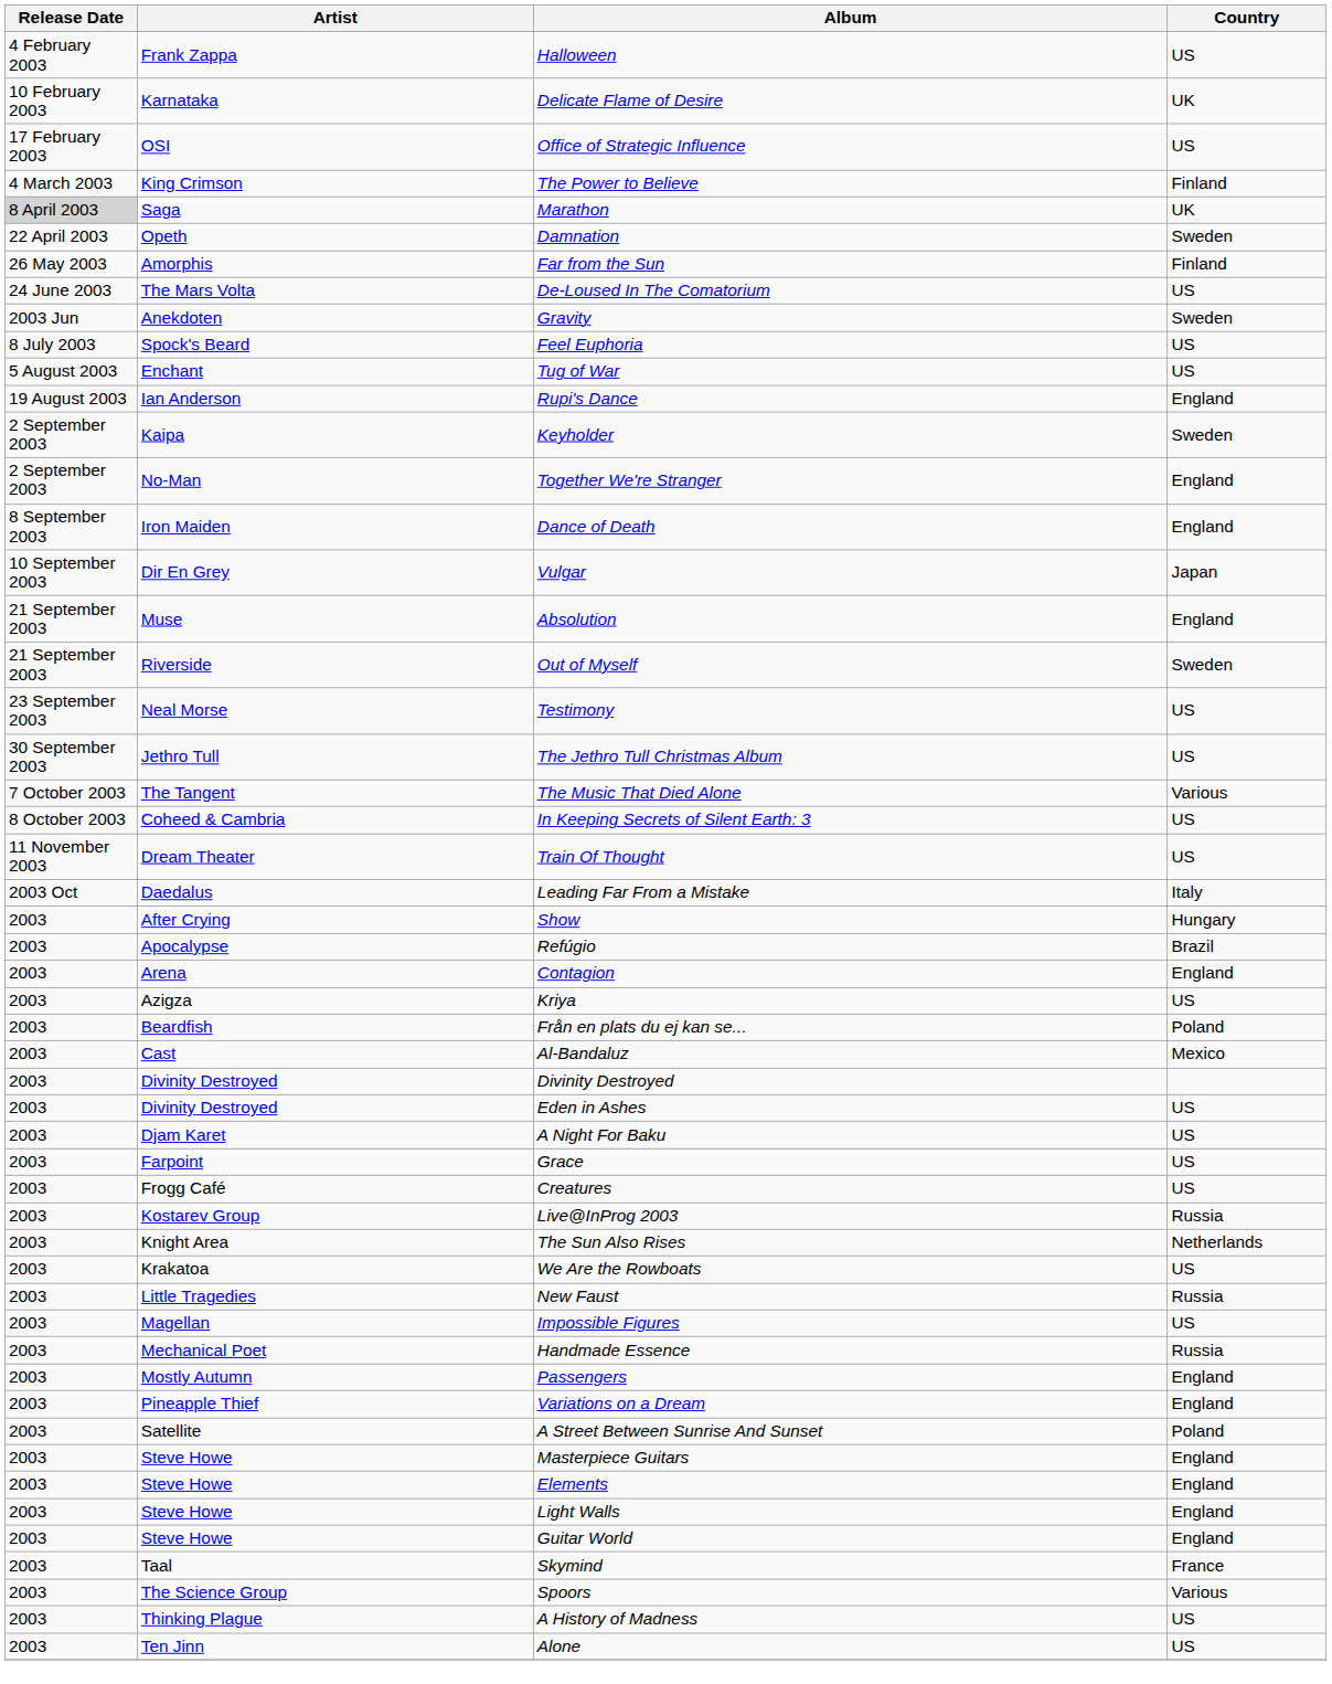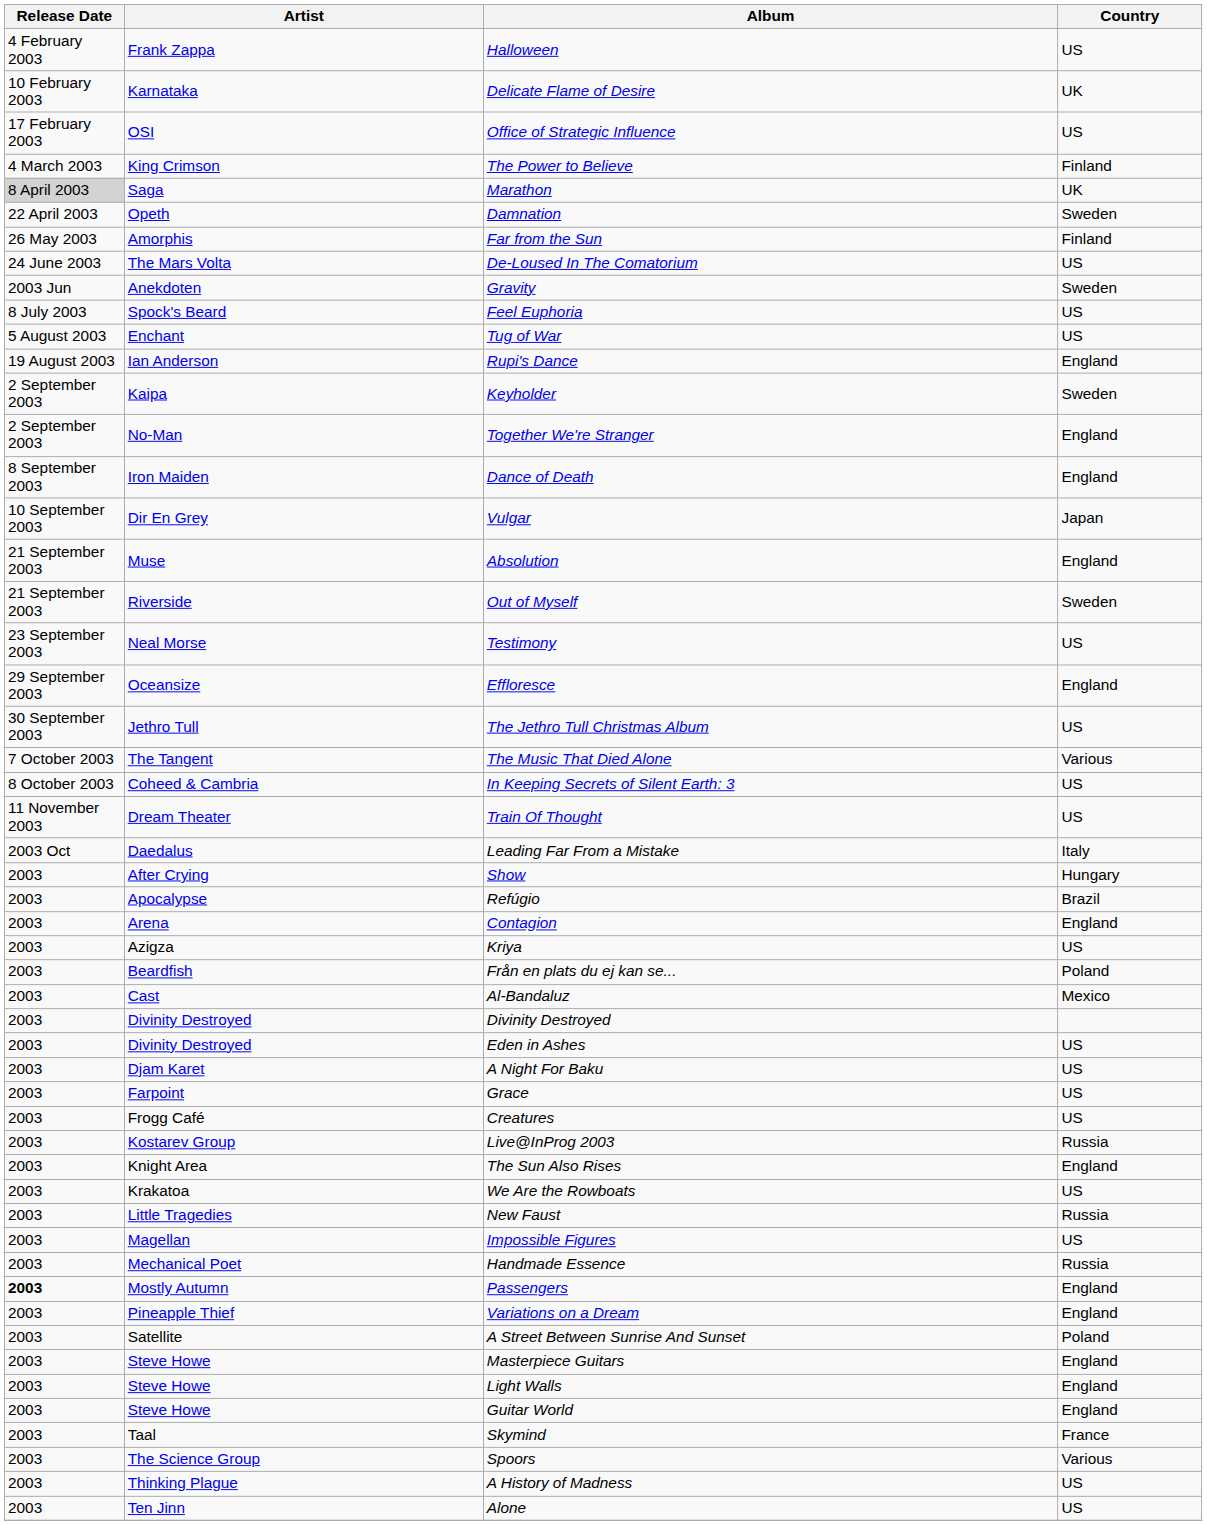+ row: 29 September 2003 | Oceansize | Effloresce | England
The Sun Also Rises | Country: Netherlands -> England
Passengers | Release Date: normal -> bold
- row: 2003 | Steve Howe | Elements | England
